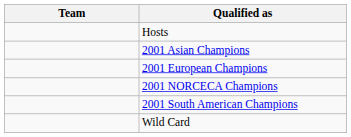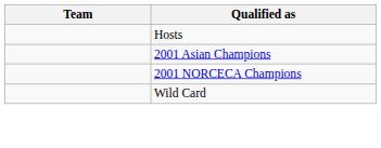- row: 2001 European Champions
- row: 2001 South American Champions
